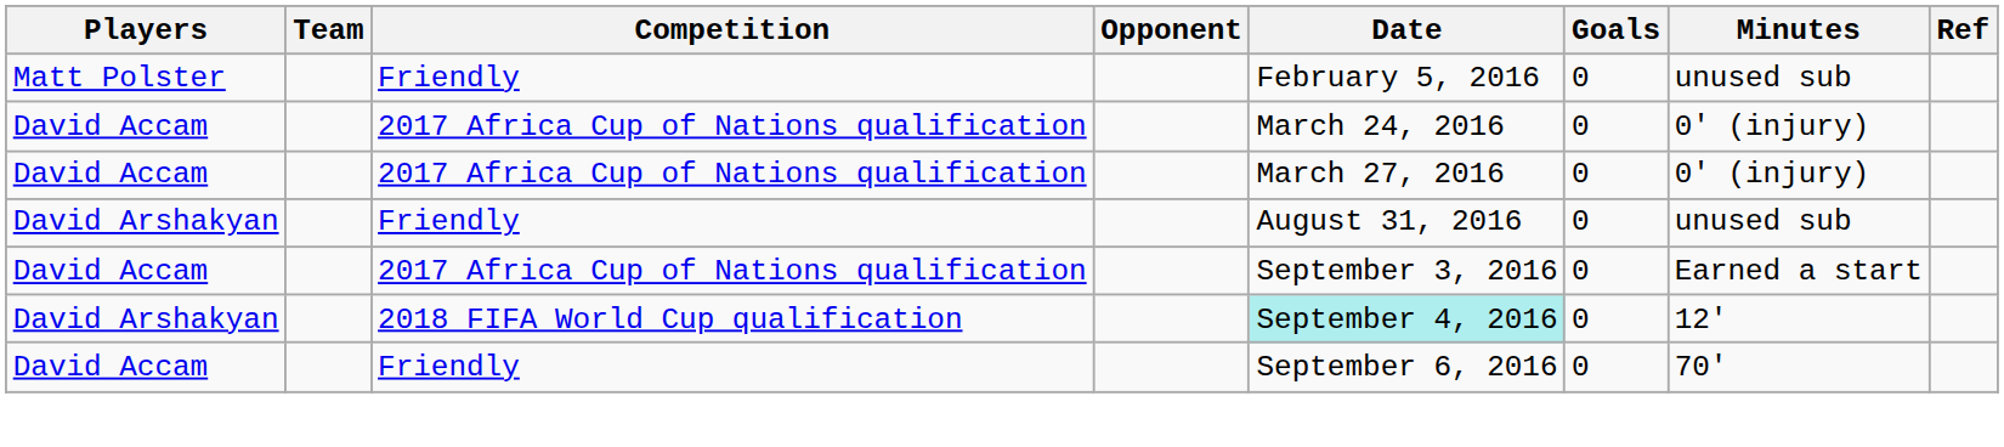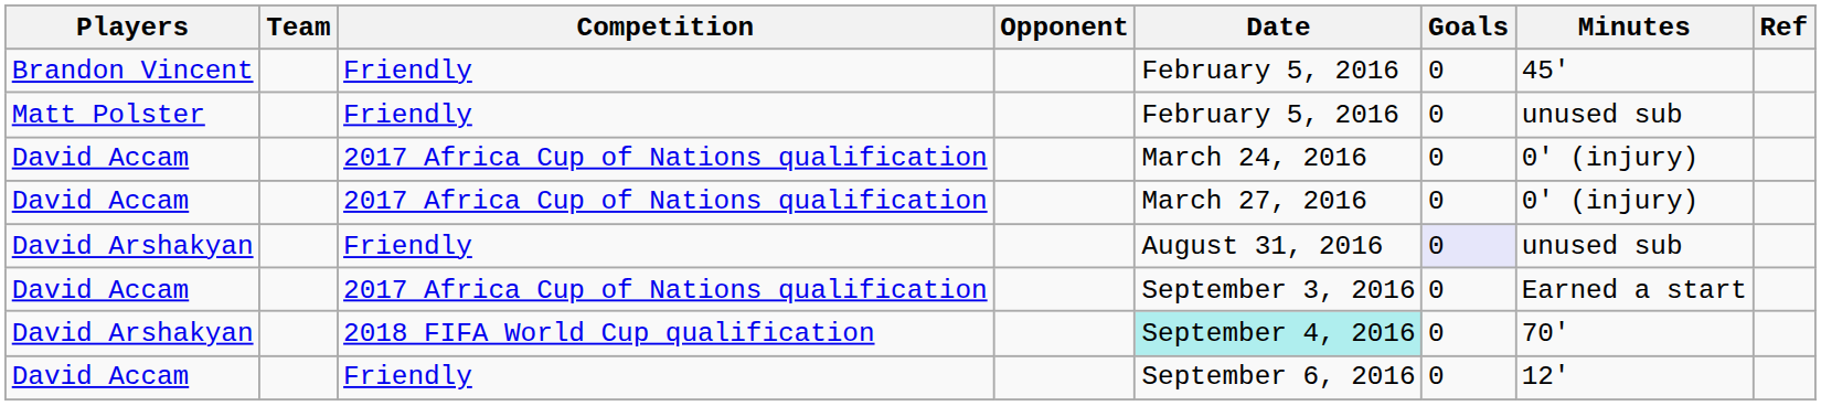+ row: Brandon Vincent | Friendly | February 5, 2016 | 0 | 45'
David Arshakyan / Friendly | Goals: no background -> lavender background
David Arshakyan / 2018 FIFA World Cup qualification | Minutes: 12' -> 70'
David Accam / Friendly | Minutes: 70' -> 12'
